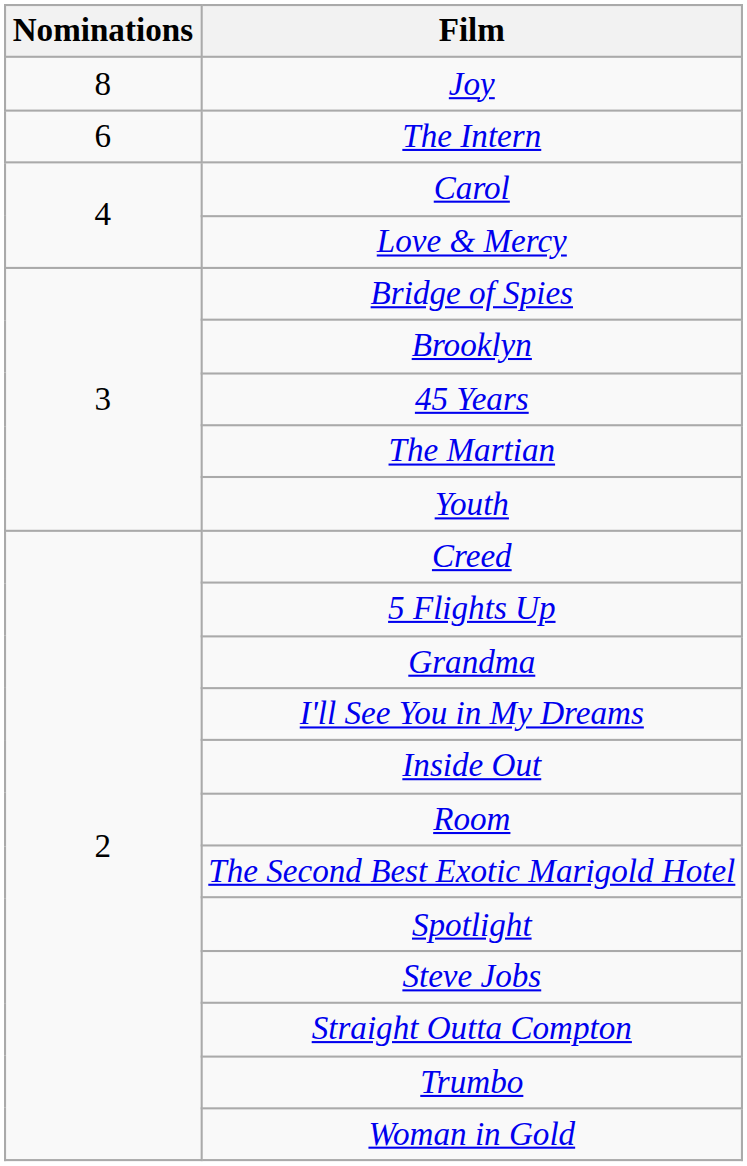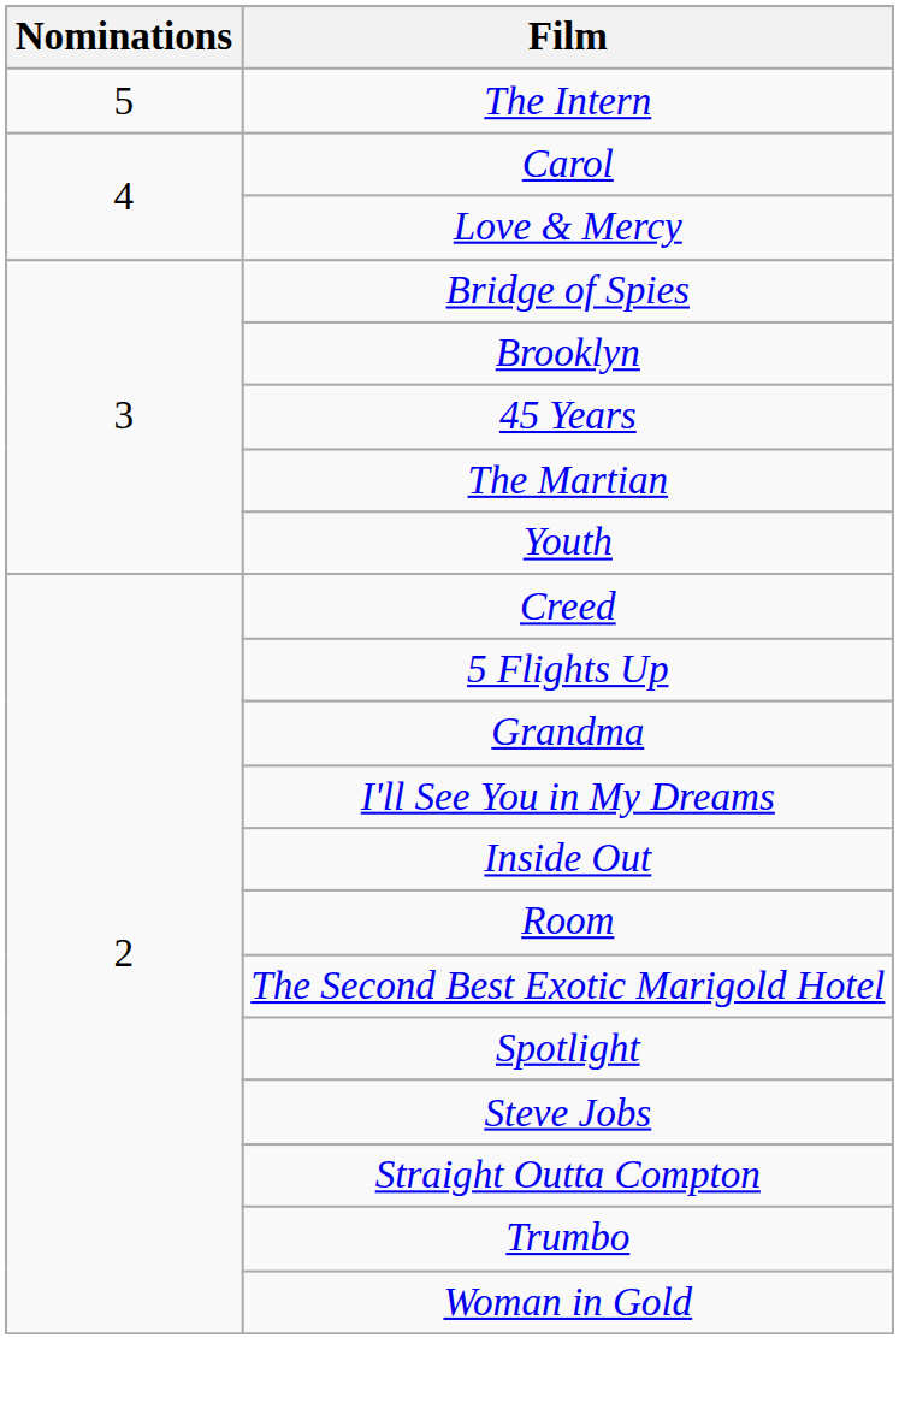- row: 8 | Joy
The Intern | Nominations: 6 -> 5
